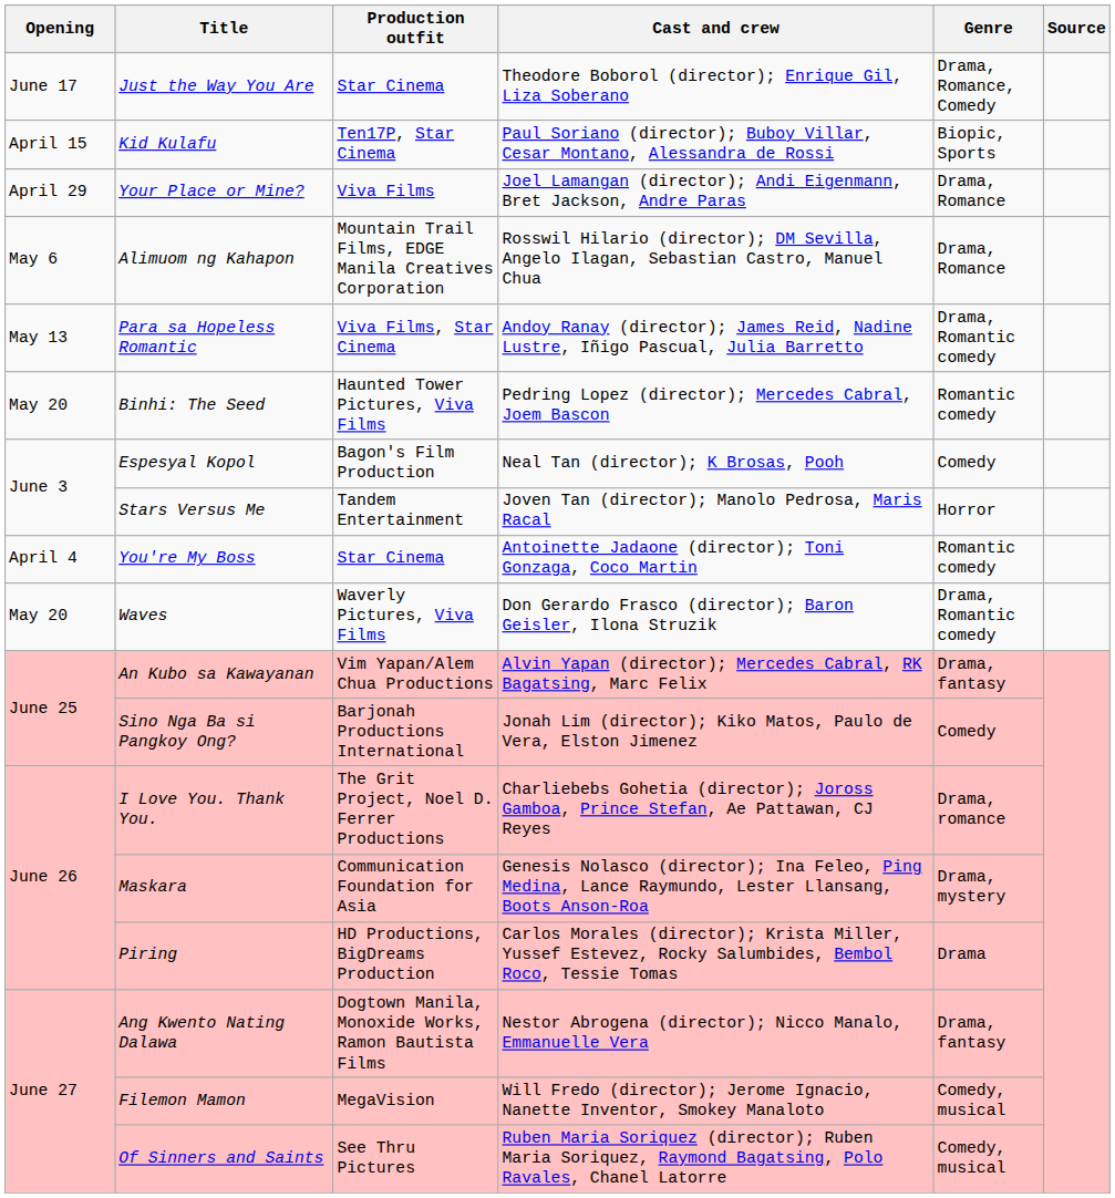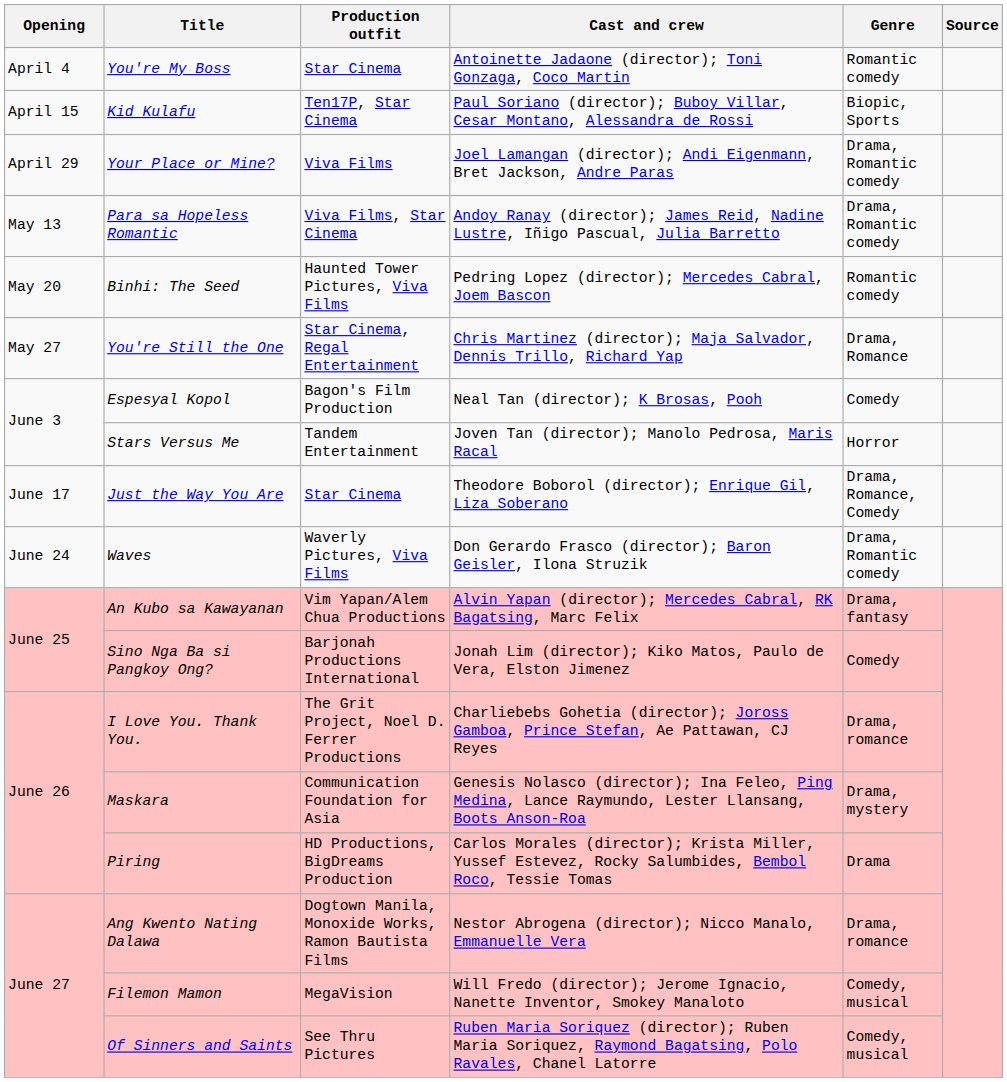rows swapped: You're My Boss <-> Just the Way You Are
Your Place or Mine? | Genre: Drama, Romance -> Drama, Romantic comedy
- row: May 6 | Alimuom ng Kahapon | Mountain Trail Films, EDGE Manila Creatives Corporation | Rosswil Hilario (director); DM Sevilla, Angelo Ilagan, Sebastian Castro, Manuel Chua | Drama, Romance
+ row: May 27 | You're Still the One | Star Cinema, Regal Entertainment | Chris Martinez (director); Maja Salvador, Dennis Trillo, Richard Yap | Drama, Romance
Waves | Opening: May 20 -> June 24
Ang Kwento Nating Dalawa | Genre: Drama, fantasy -> Drama, romance
